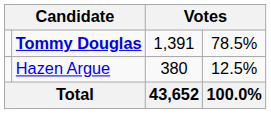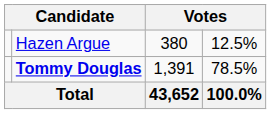rows swapped: Tommy Douglas <-> Hazen Argue
